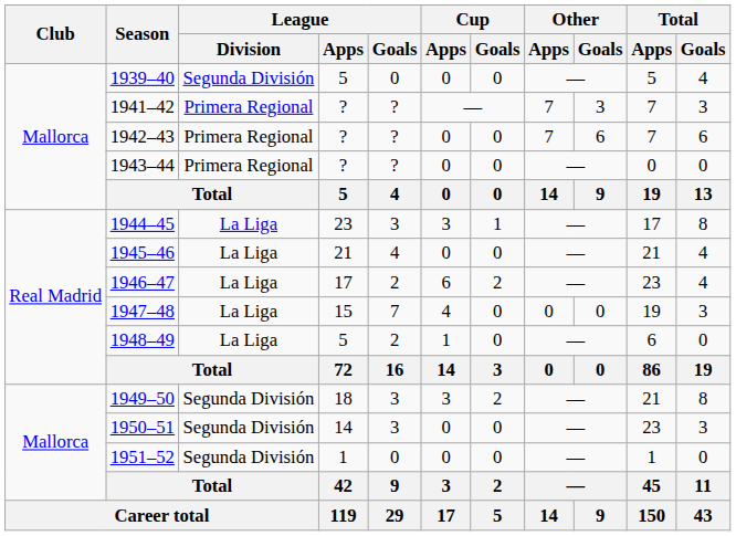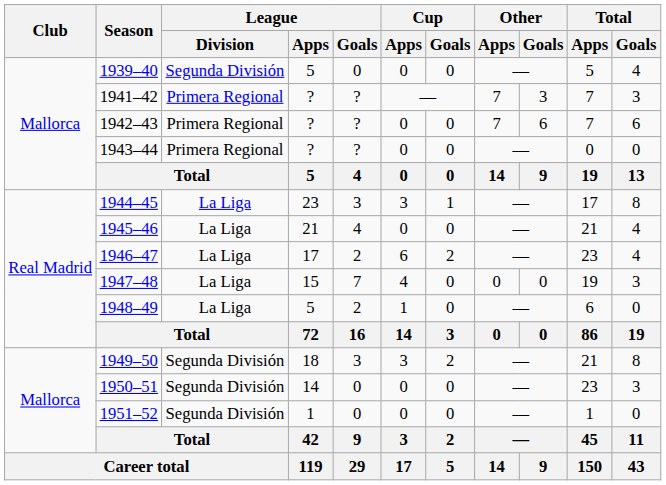1950–51 | League / Goals: 3 -> 0
